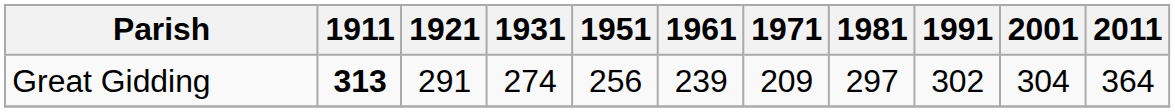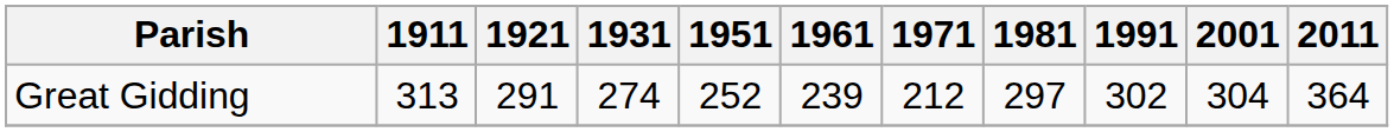Great Gidding | 1911: bold -> normal
Great Gidding | 1951: 256 -> 252
Great Gidding | 1971: 209 -> 212
